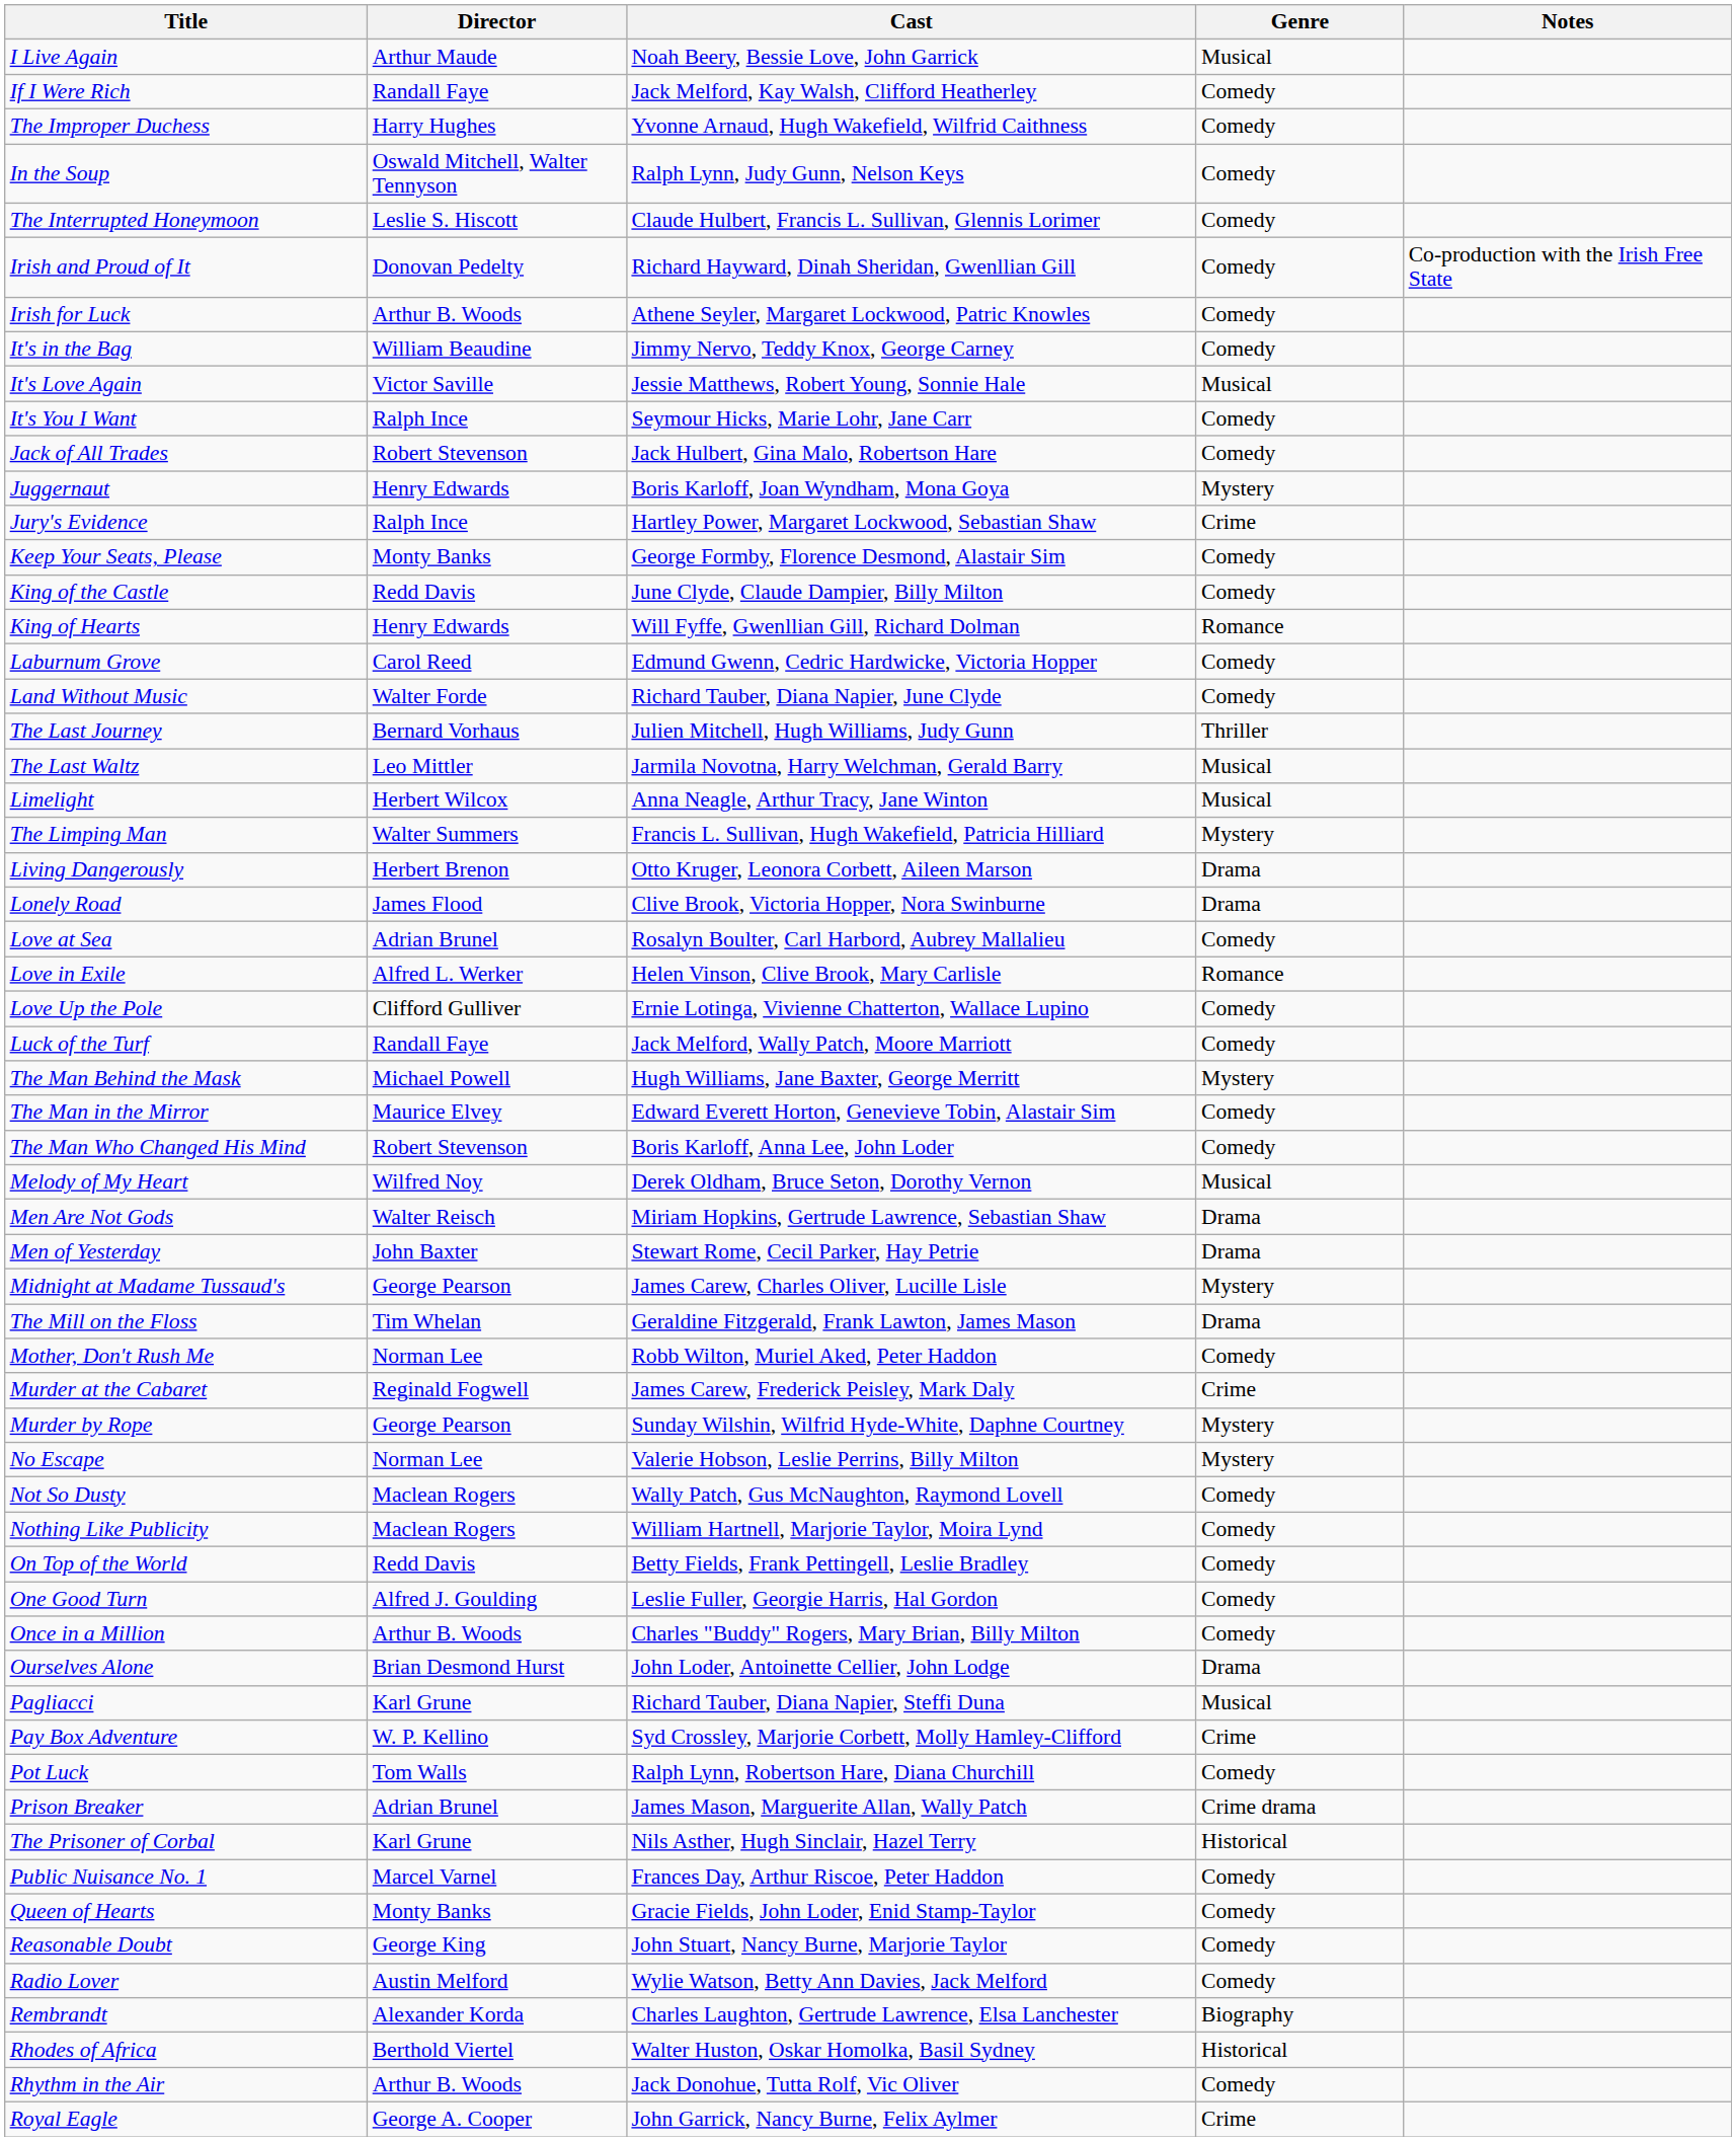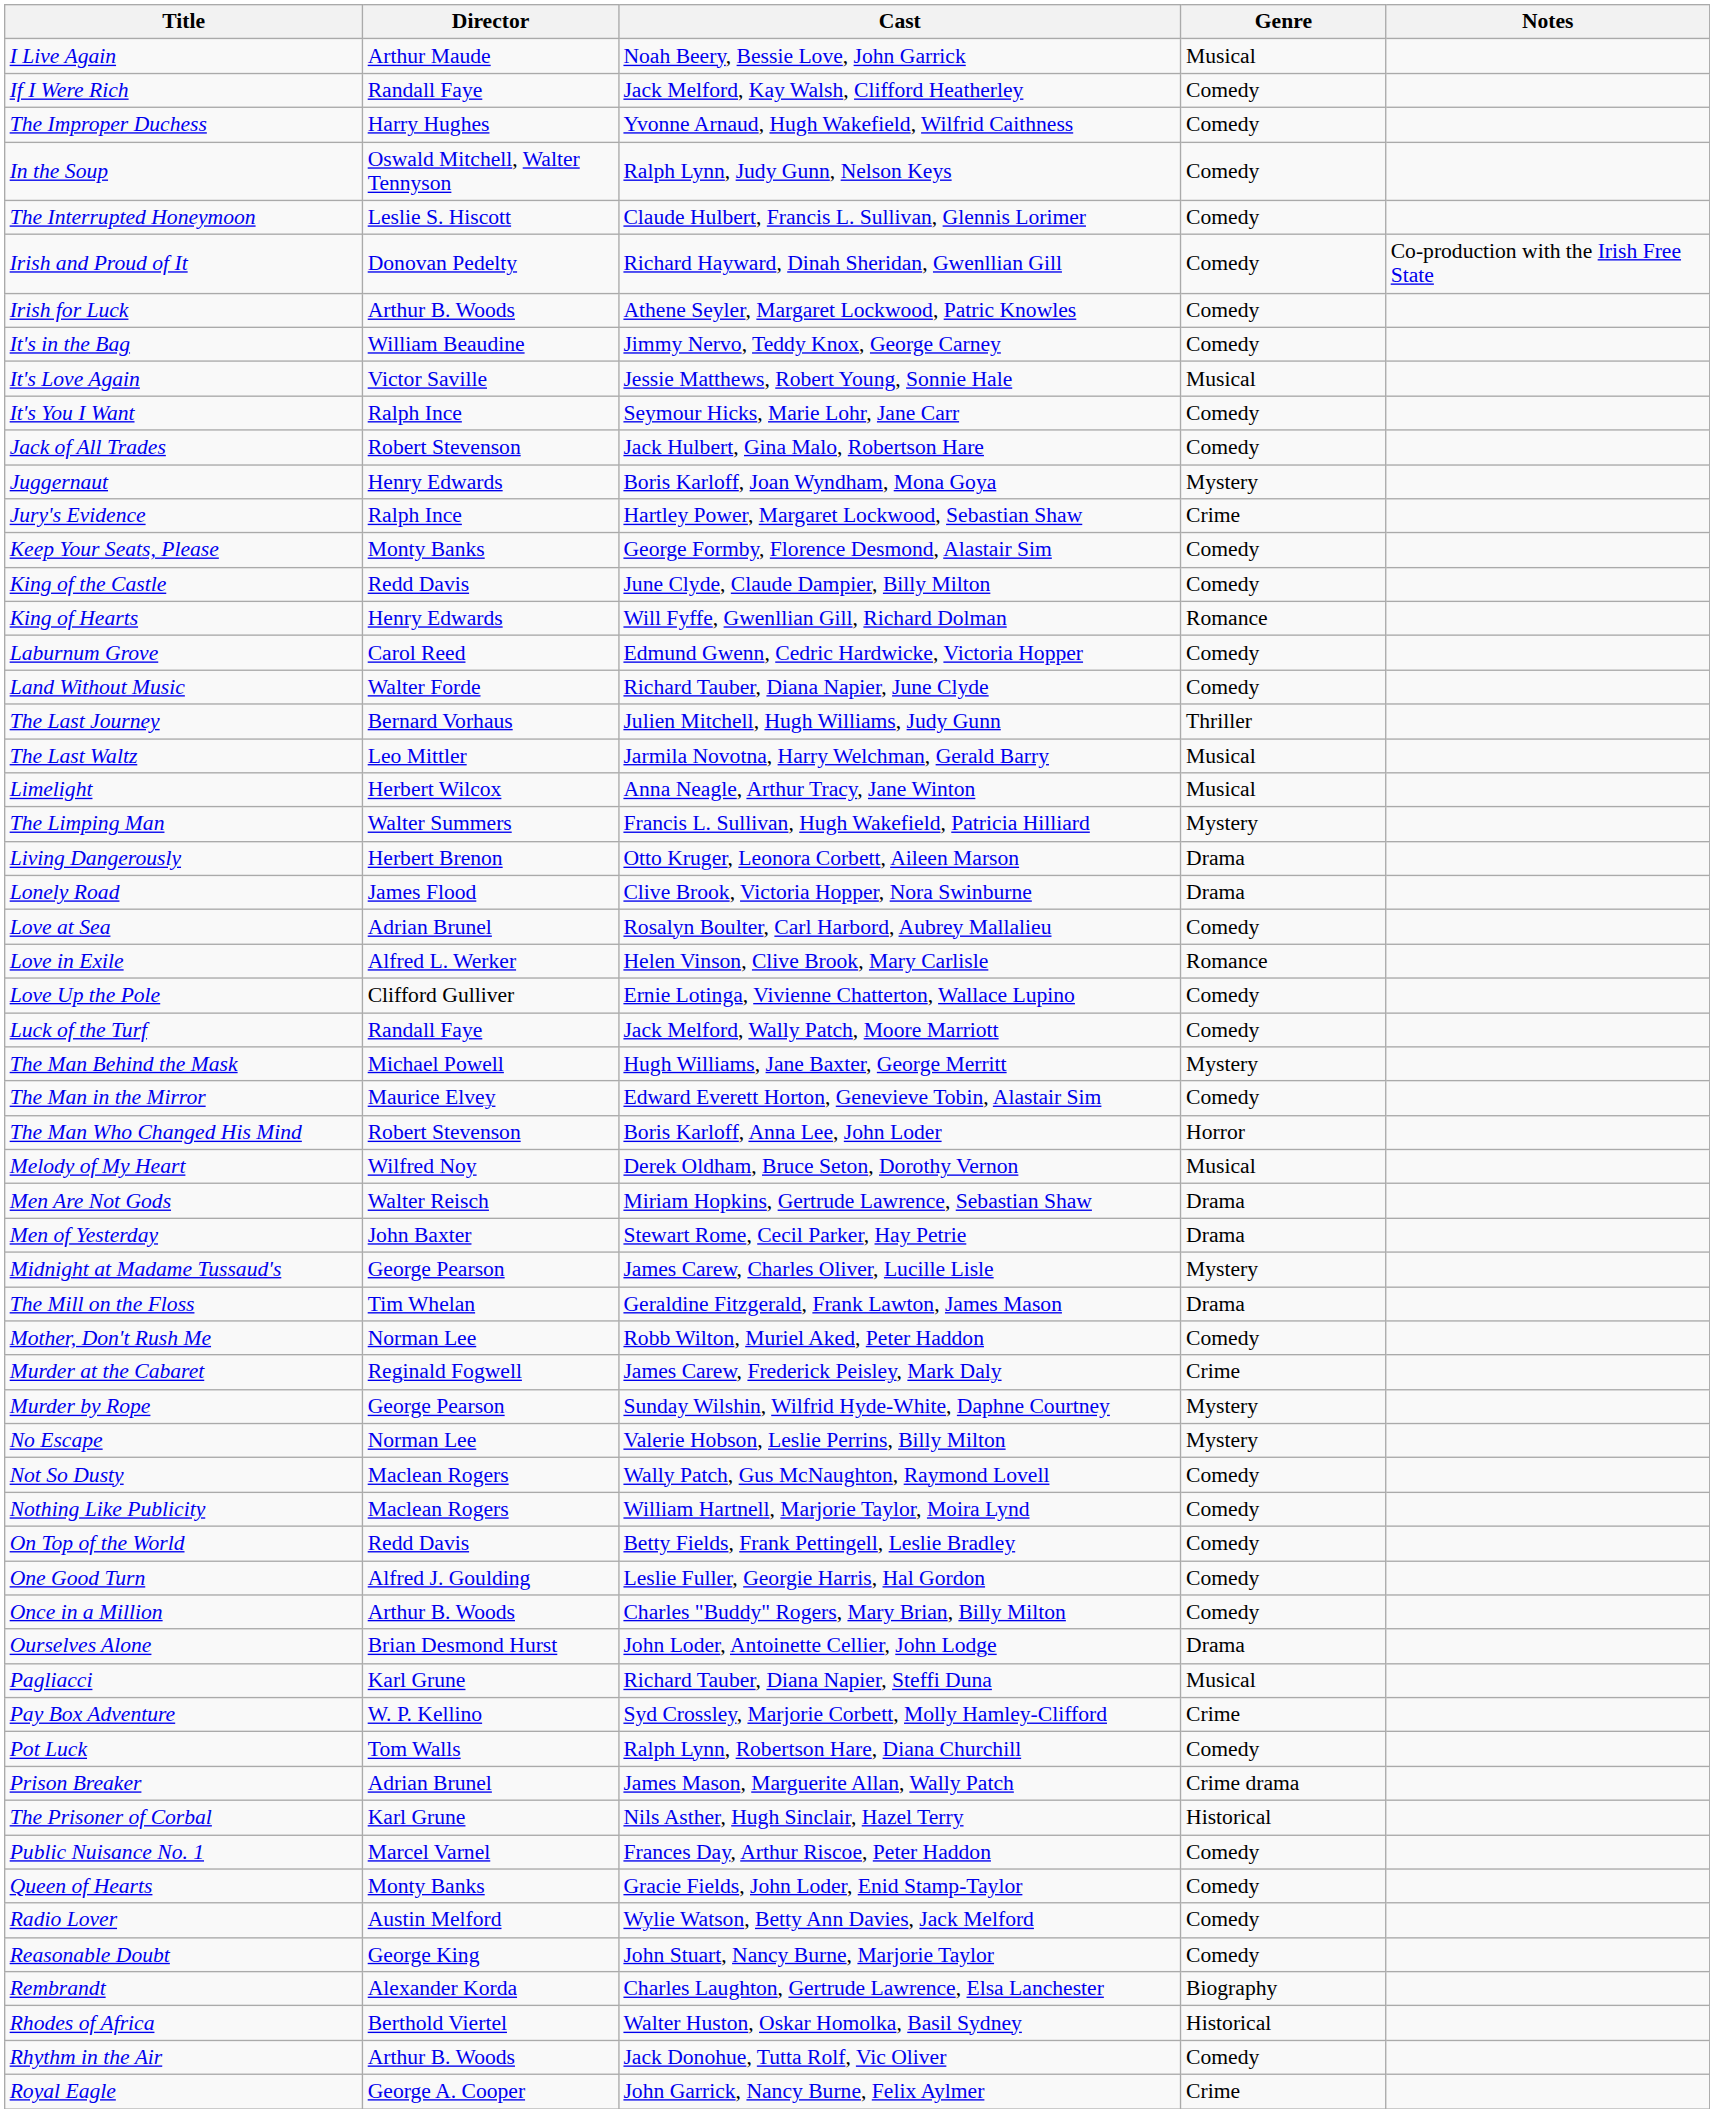The Man Who Changed His Mind | Genre: Comedy -> Horror
rows swapped: Radio Lover <-> Reasonable Doubt
